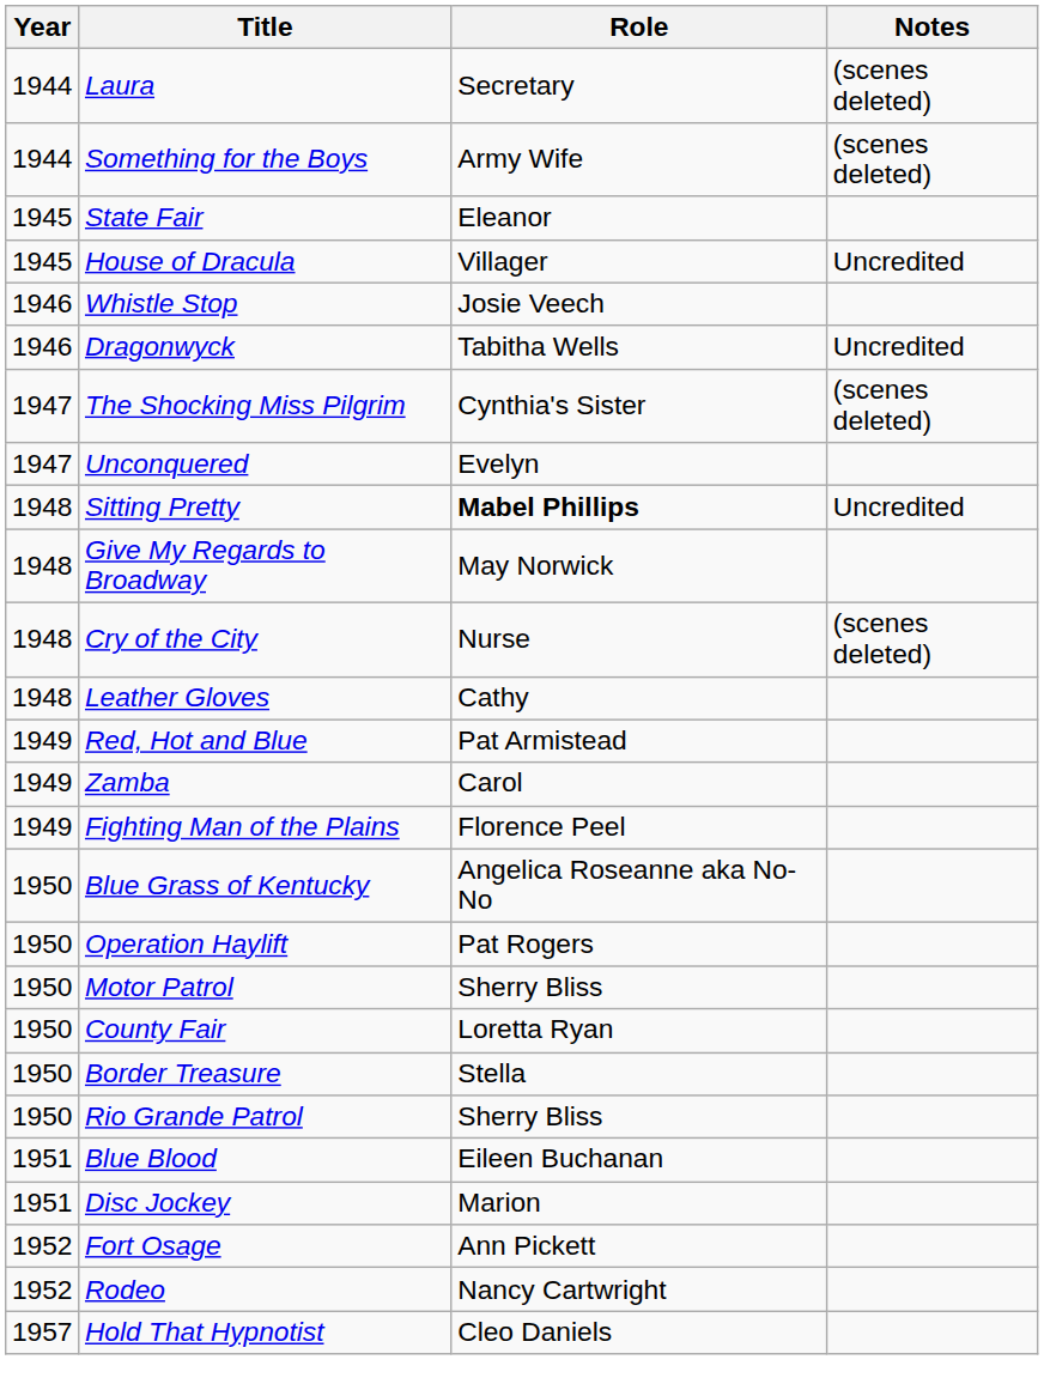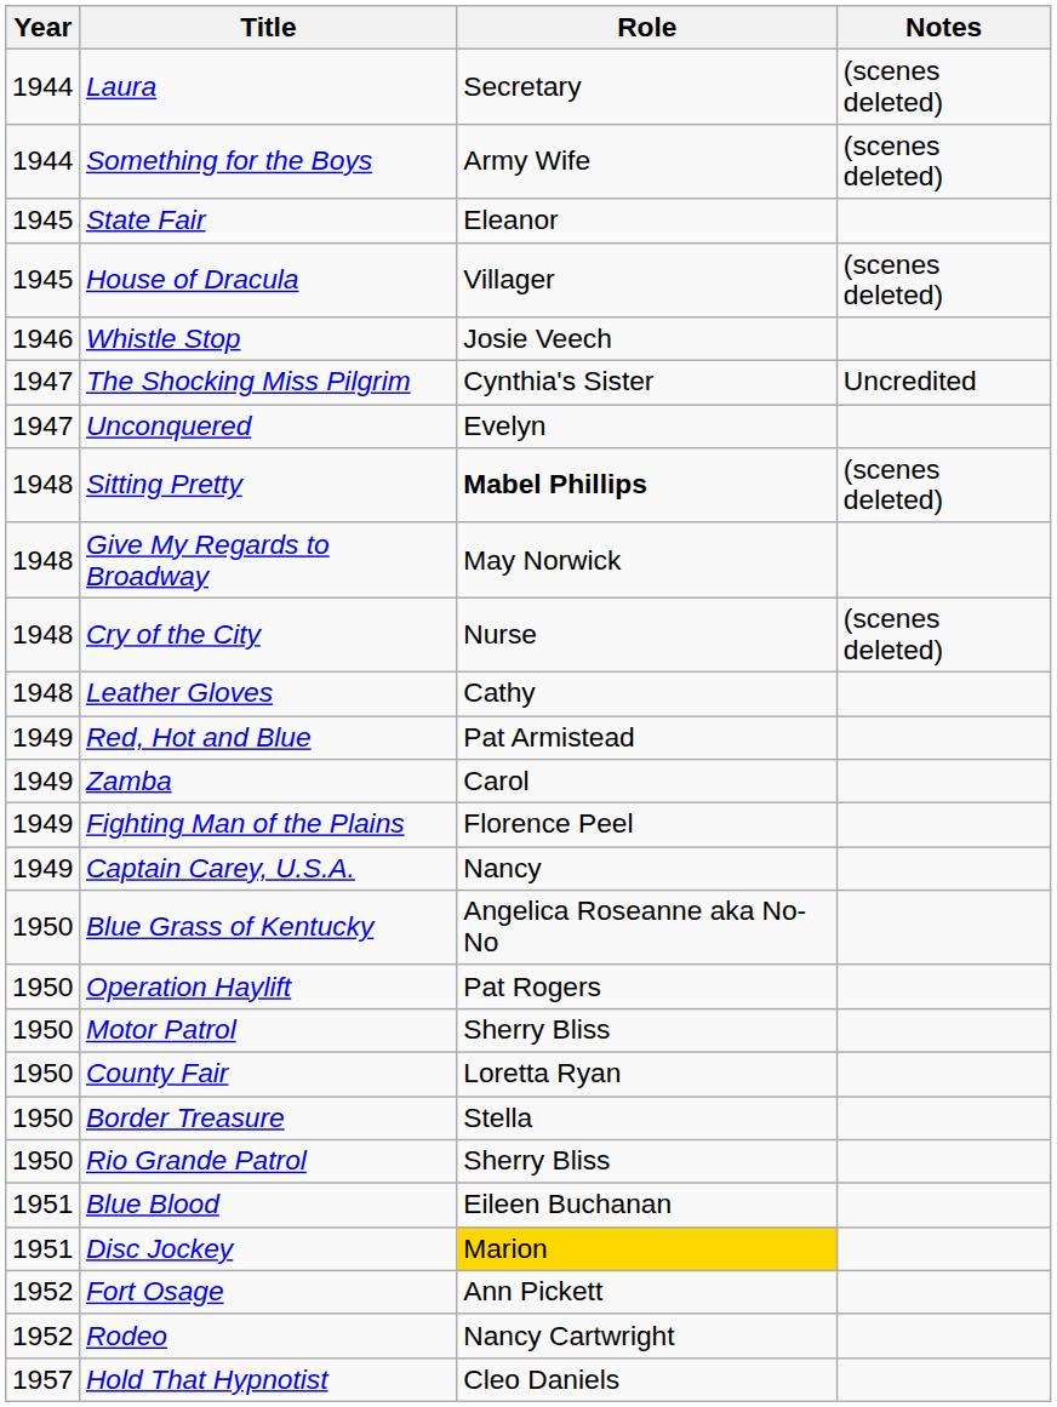House of Dracula | Notes: Uncredited -> (scenes deleted)
- row: 1946 | Dragonwyck | Tabitha Wells | Uncredited
The Shocking Miss Pilgrim | Notes: (scenes deleted) -> Uncredited
Sitting Pretty | Notes: Uncredited -> (scenes deleted)
+ row: 1949 | Captain Carey, U.S.A. | Nancy
Disc Jockey | Role: no background -> gold background
